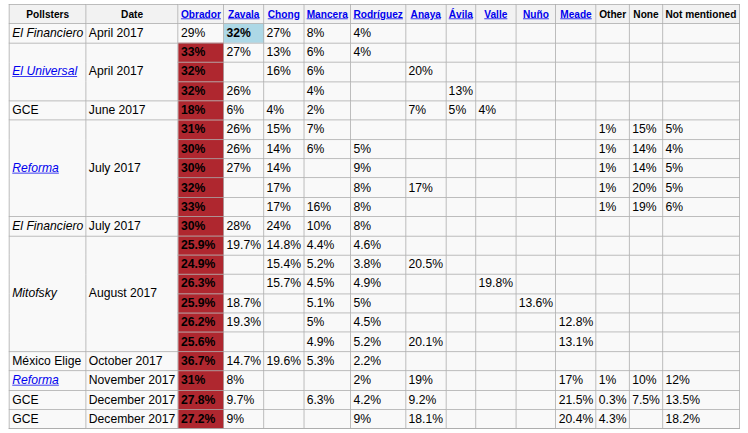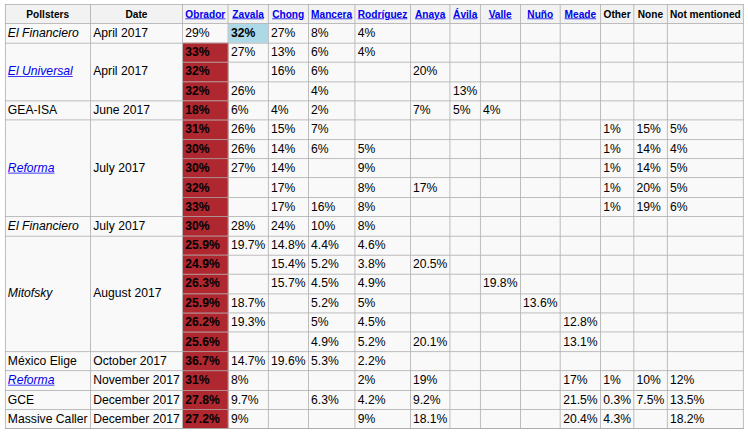18% | Pollsters: GCE -> GEA-ISA
25.9% / 18.7% | Mancera: 5.1% -> 5.2%
27.2% | Pollsters: GCE -> Massive Caller
